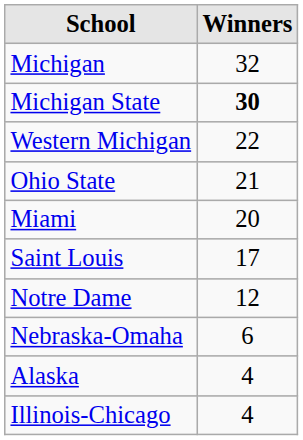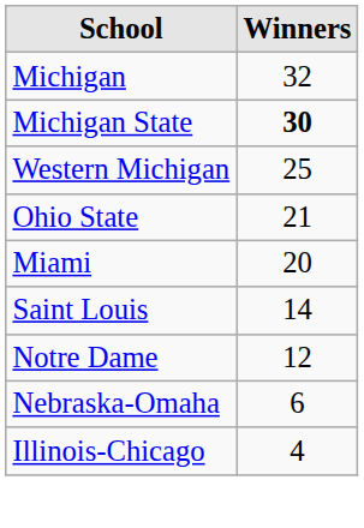Western Michigan | Winners: 22 -> 25
Saint Louis | Winners: 17 -> 14
- row: Alaska | 4
